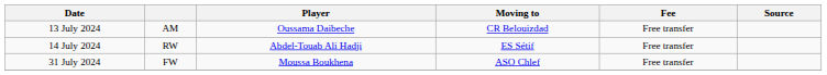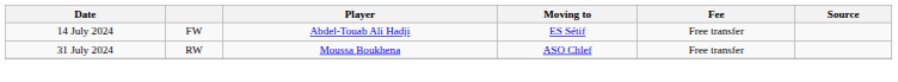- row: 13 July 2024 | AM | Oussama Daibeche | CR Belouizdad | Free transfer
14 July 2024 | column 2: RW -> FW
31 July 2024 | column 2: FW -> RW
